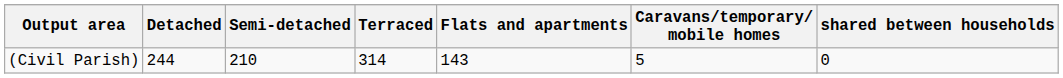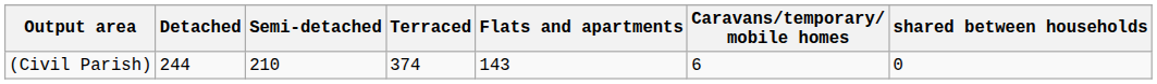(Civil Parish) | Terraced: 314 -> 374
(Civil Parish) | Caravans/temporary/ mobile homes: 5 -> 6
